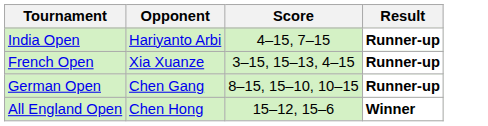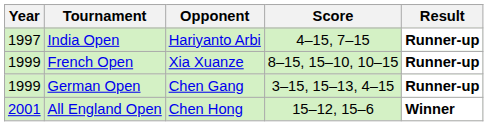+ column: Year | 1997 | 1999 | 1999 | 2001
French Open | Score: 3–15, 15–13, 4–15 -> 8–15, 15–10, 10–15
German Open | Score: 8–15, 15–10, 10–15 -> 3–15, 15–13, 4–15
